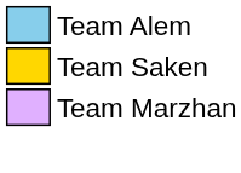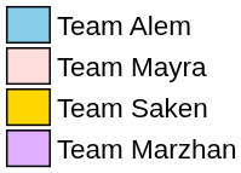+ row: Team Mayra
